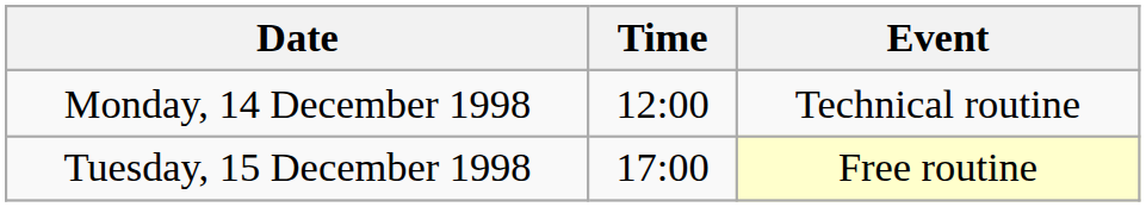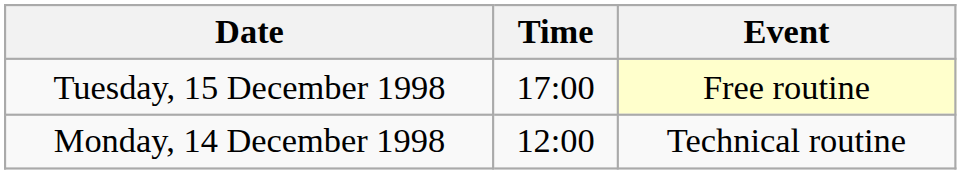rows swapped: Monday, 14 December 1998 <-> Tuesday, 15 December 1998
